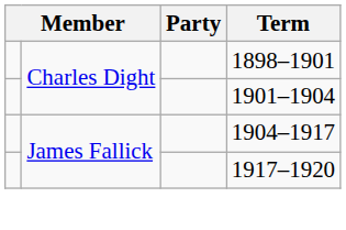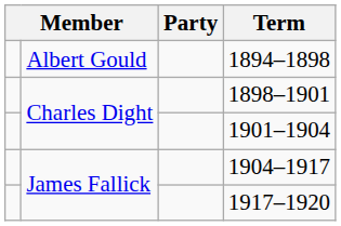+ row: Albert Gould | 1894–1898
